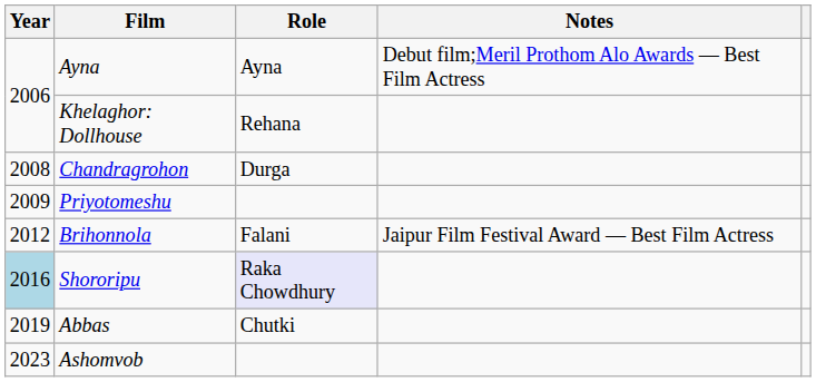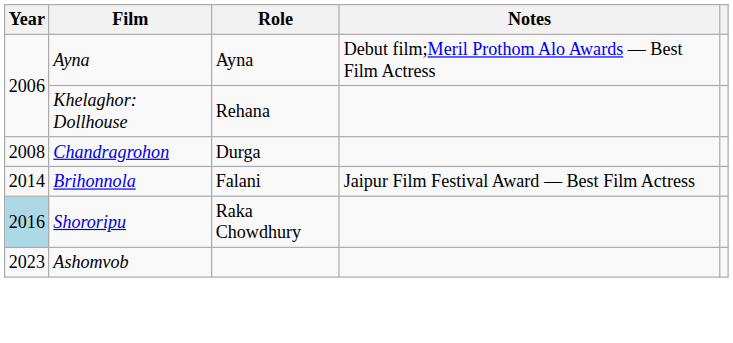- row: 2009 | Priyotomeshu
Brihonnola | Year: 2012 -> 2014
Shororipu | Role: lavender background -> no background
- row: 2019 | Abbas | Chutki
